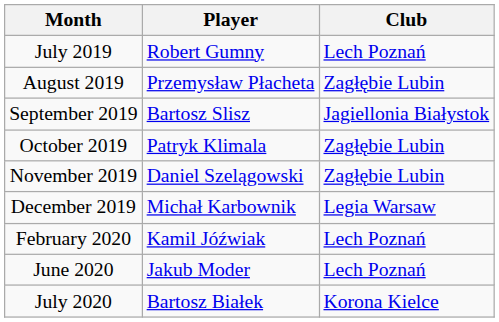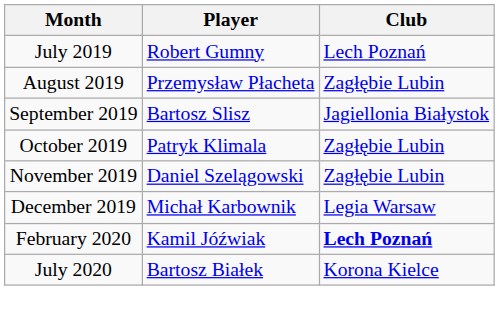February 2020 | Club: normal -> bold
- row: June 2020 | Jakub Moder | Lech Poznań
